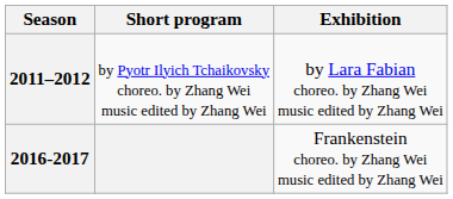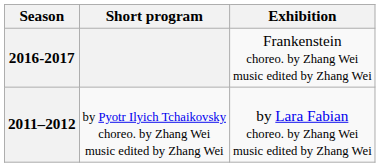rows swapped: 2011–2012 <-> 2016-2017
